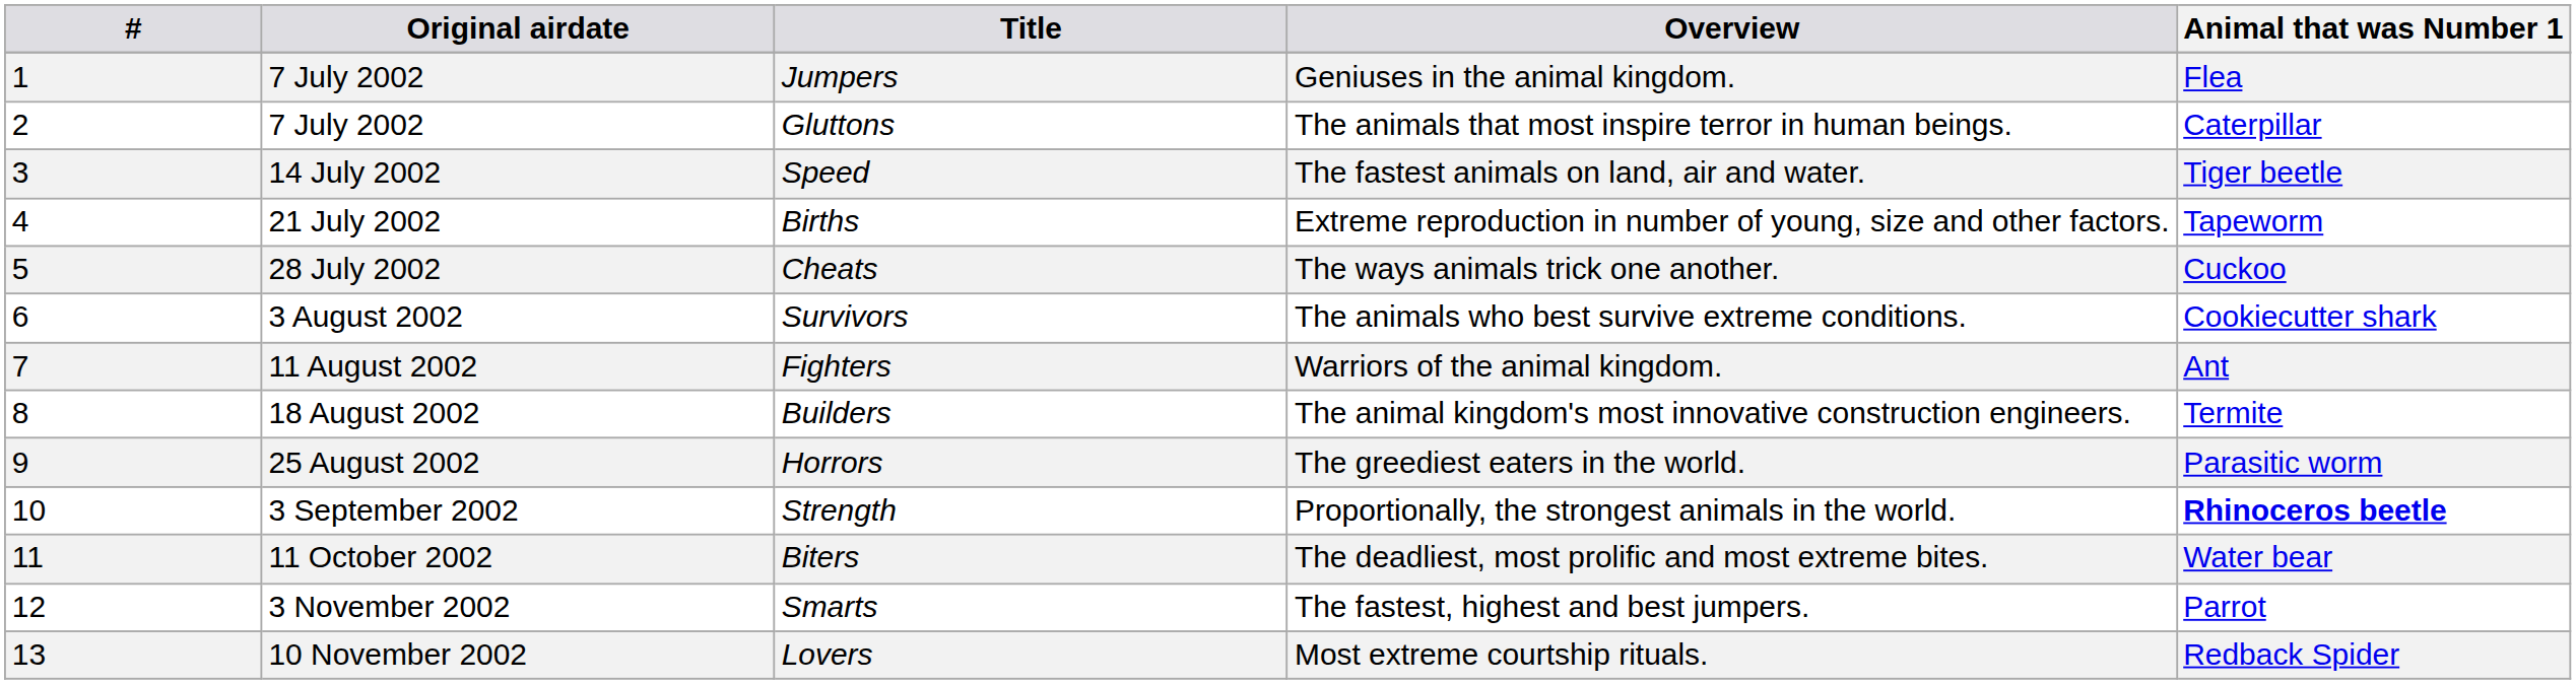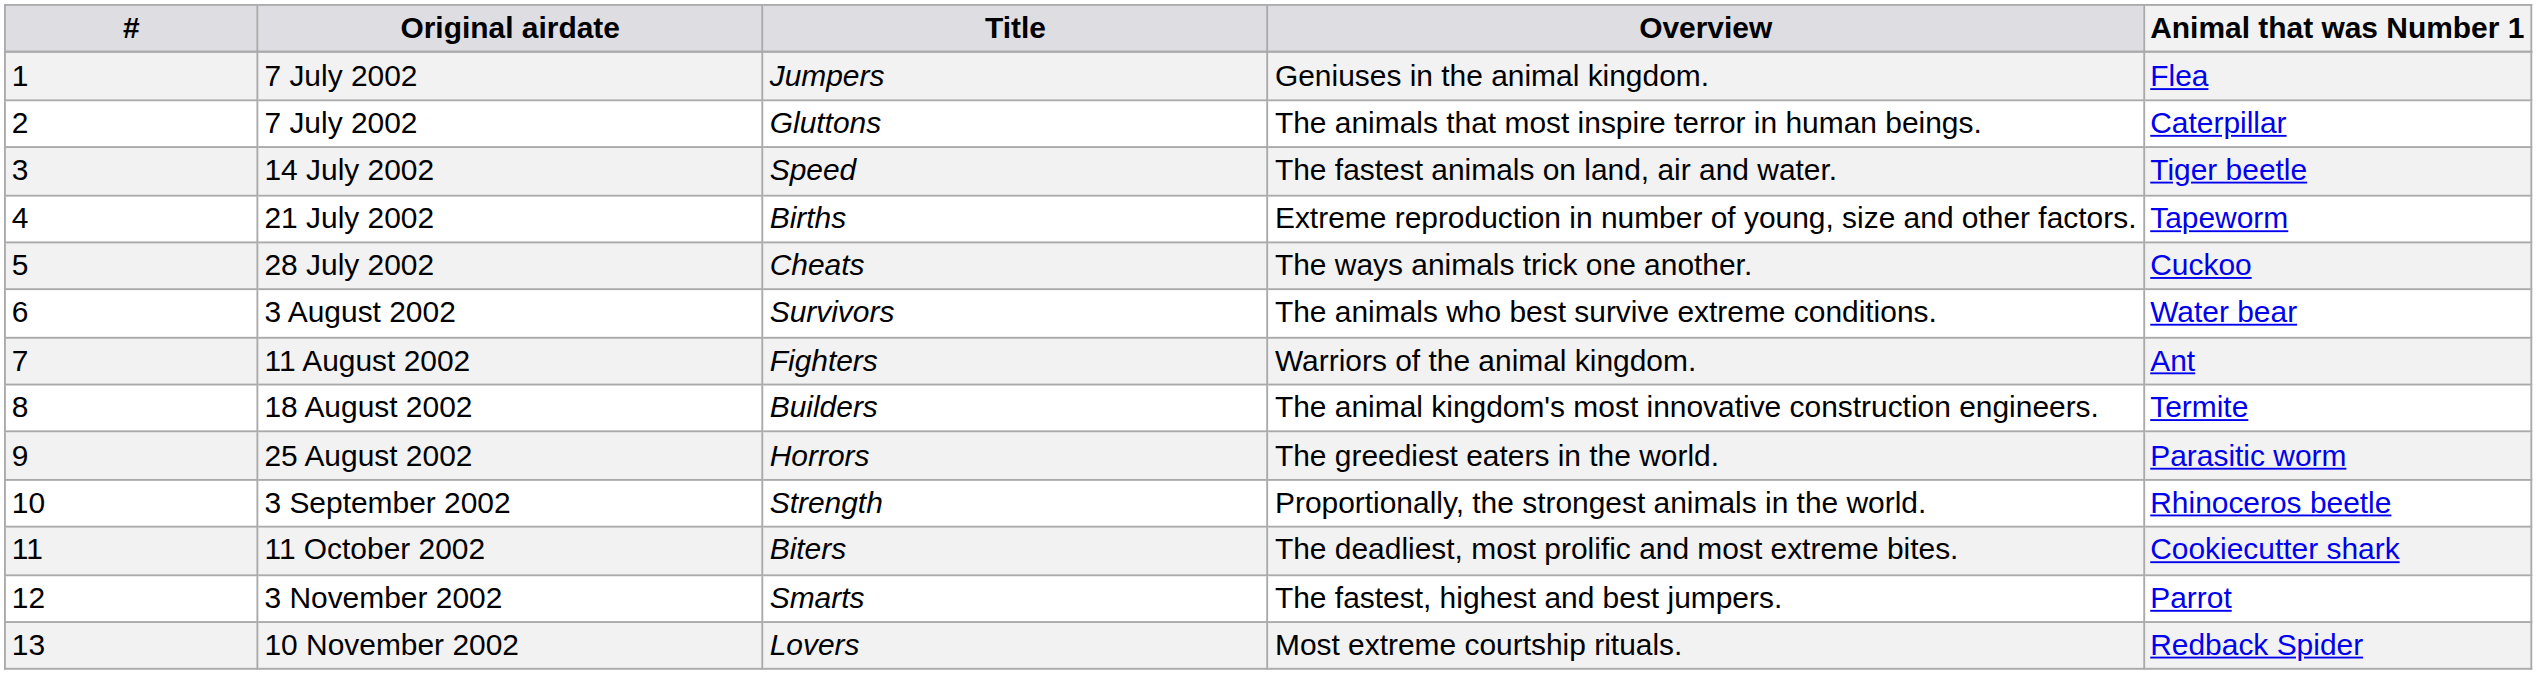Survivors | Animal that was Number 1: Cookiecutter shark -> Water bear
Strength | Animal that was Number 1: bold -> normal
Biters | Animal that was Number 1: Water bear -> Cookiecutter shark
